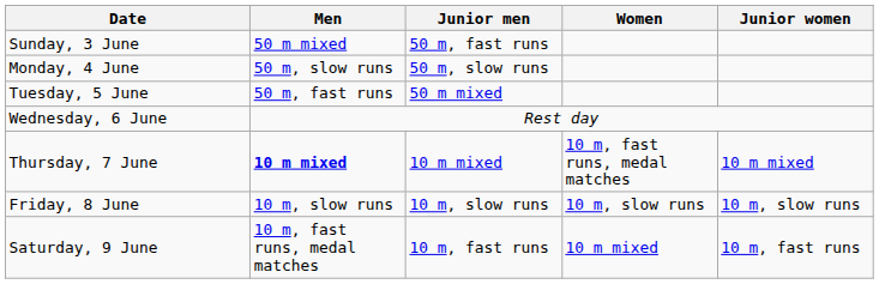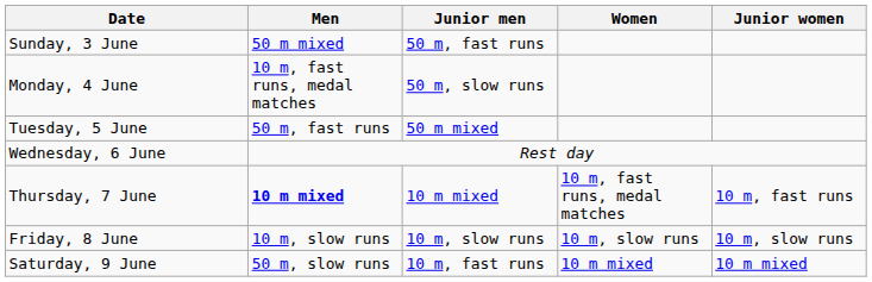Monday, 4 June | Men: 50 m, slow runs -> 10 m, fast runs, medal matches
Thursday, 7 June | Junior women: 10 m mixed -> 10 m, fast runs
Saturday, 9 June | Men: 10 m, fast runs, medal matches -> 50 m, slow runs
Saturday, 9 June | Junior women: 10 m, fast runs -> 10 m mixed
